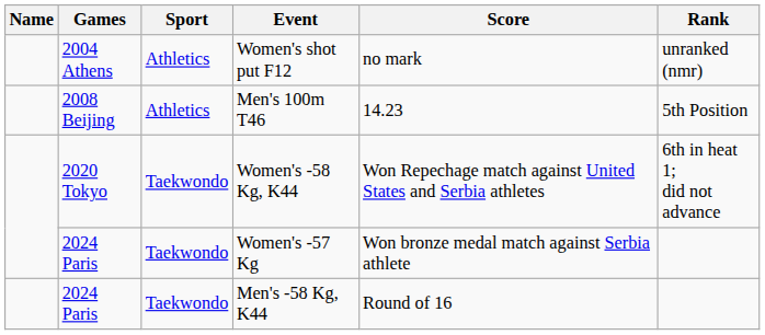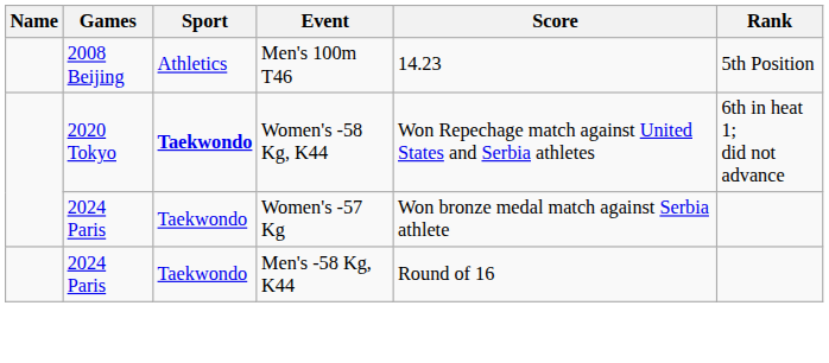- row: 2004 Athens | Athletics | Women's shot put F12 | no mark | unranked (nmr)
Women's -58 Kg, K44 | Sport: normal -> bold
